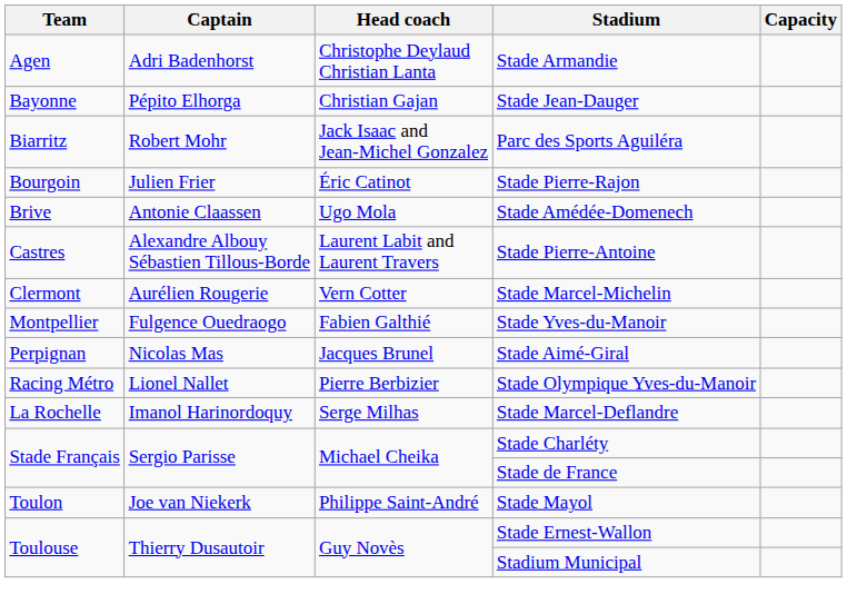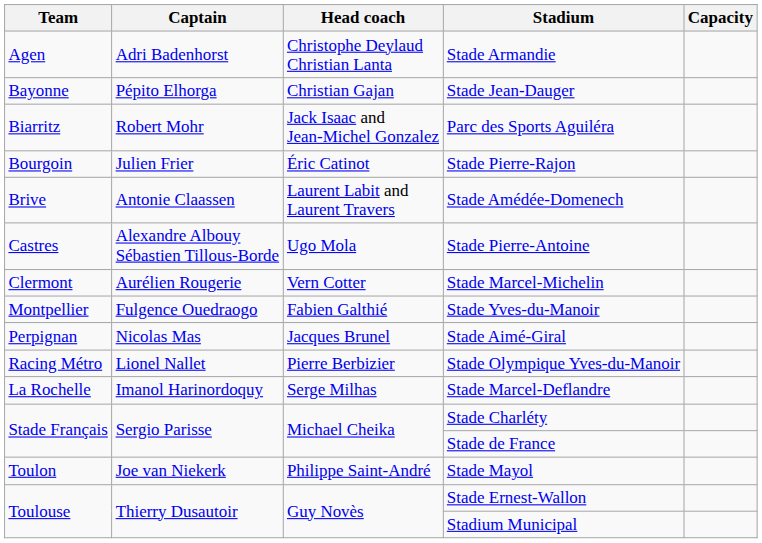Stade Amédée-Domenech | Head coach: Ugo Mola -> Laurent Labit and Laurent Travers
Stade Pierre-Antoine | Head coach: Laurent Labit and Laurent Travers -> Ugo Mola
